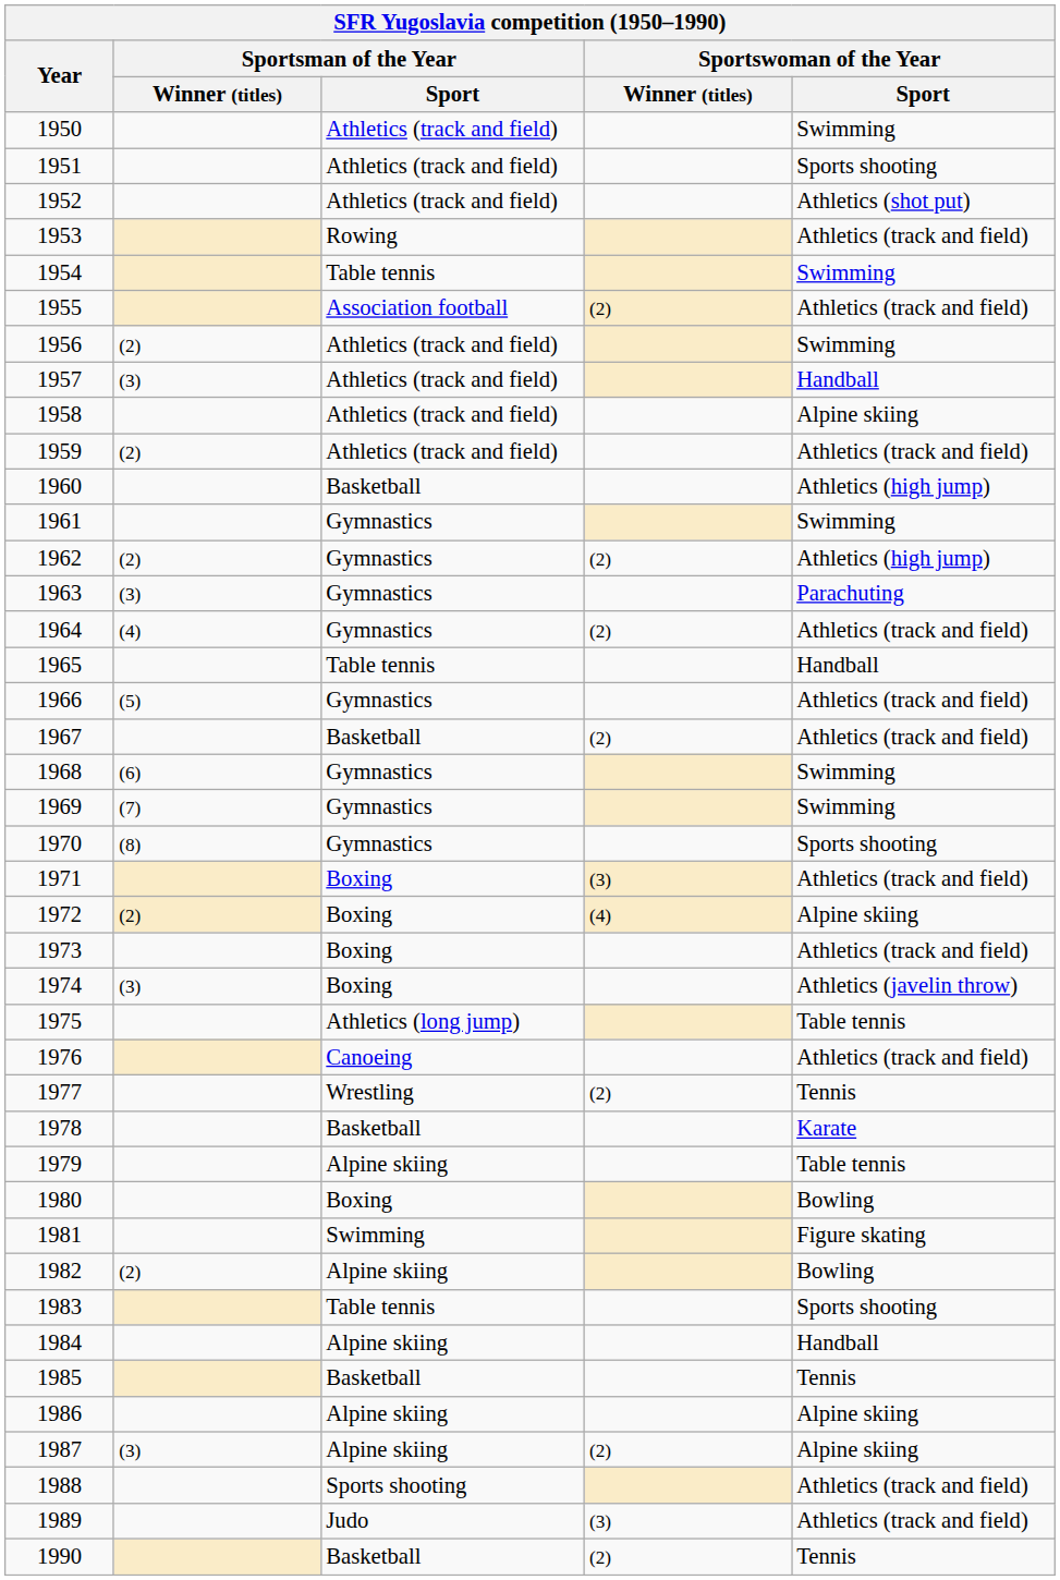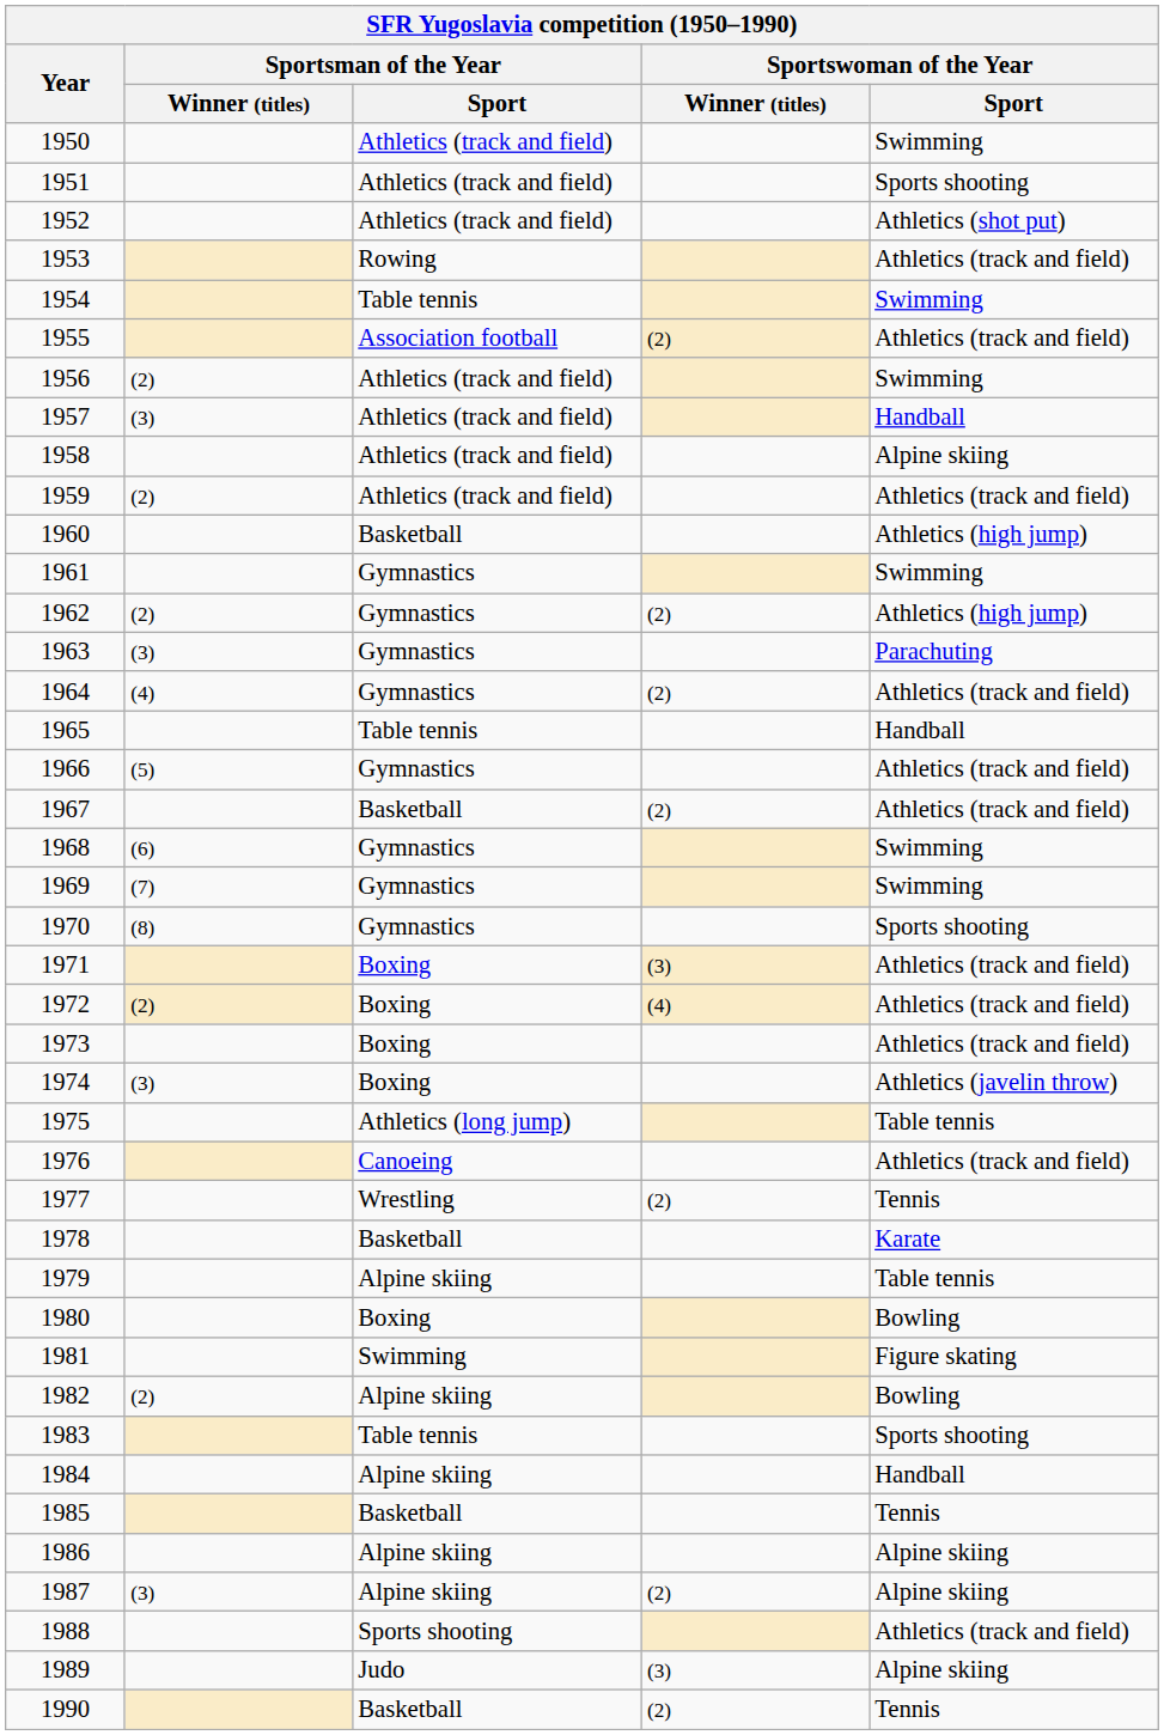1972 | Sportswoman of the Year / Sport: Alpine skiing -> Athletics (track and field)
1989 | Sportswoman of the Year / Sport: Athletics (track and field) -> Alpine skiing
